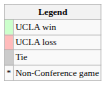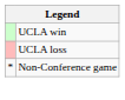- row: Tie
